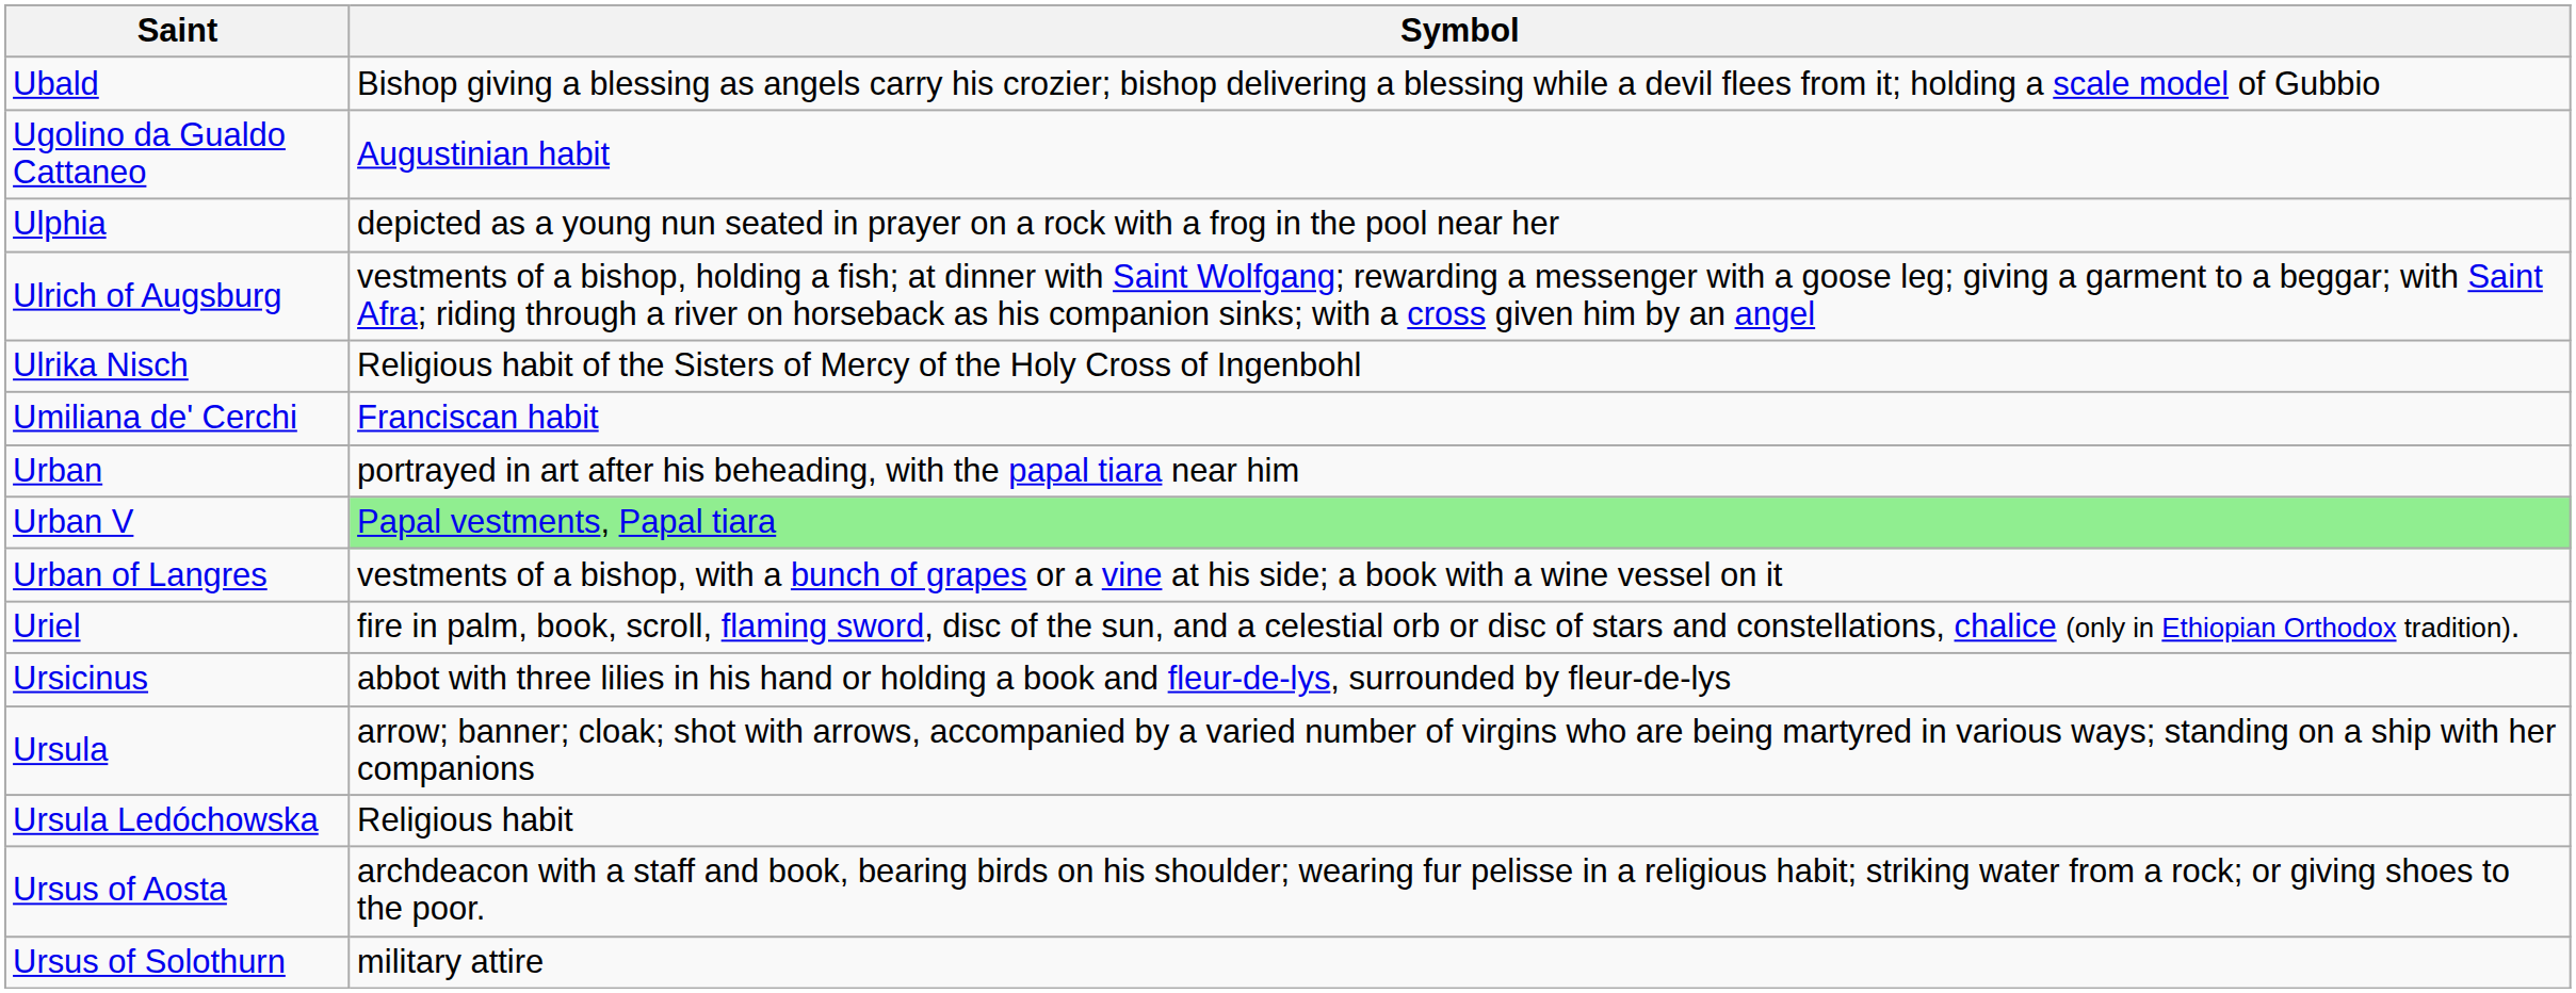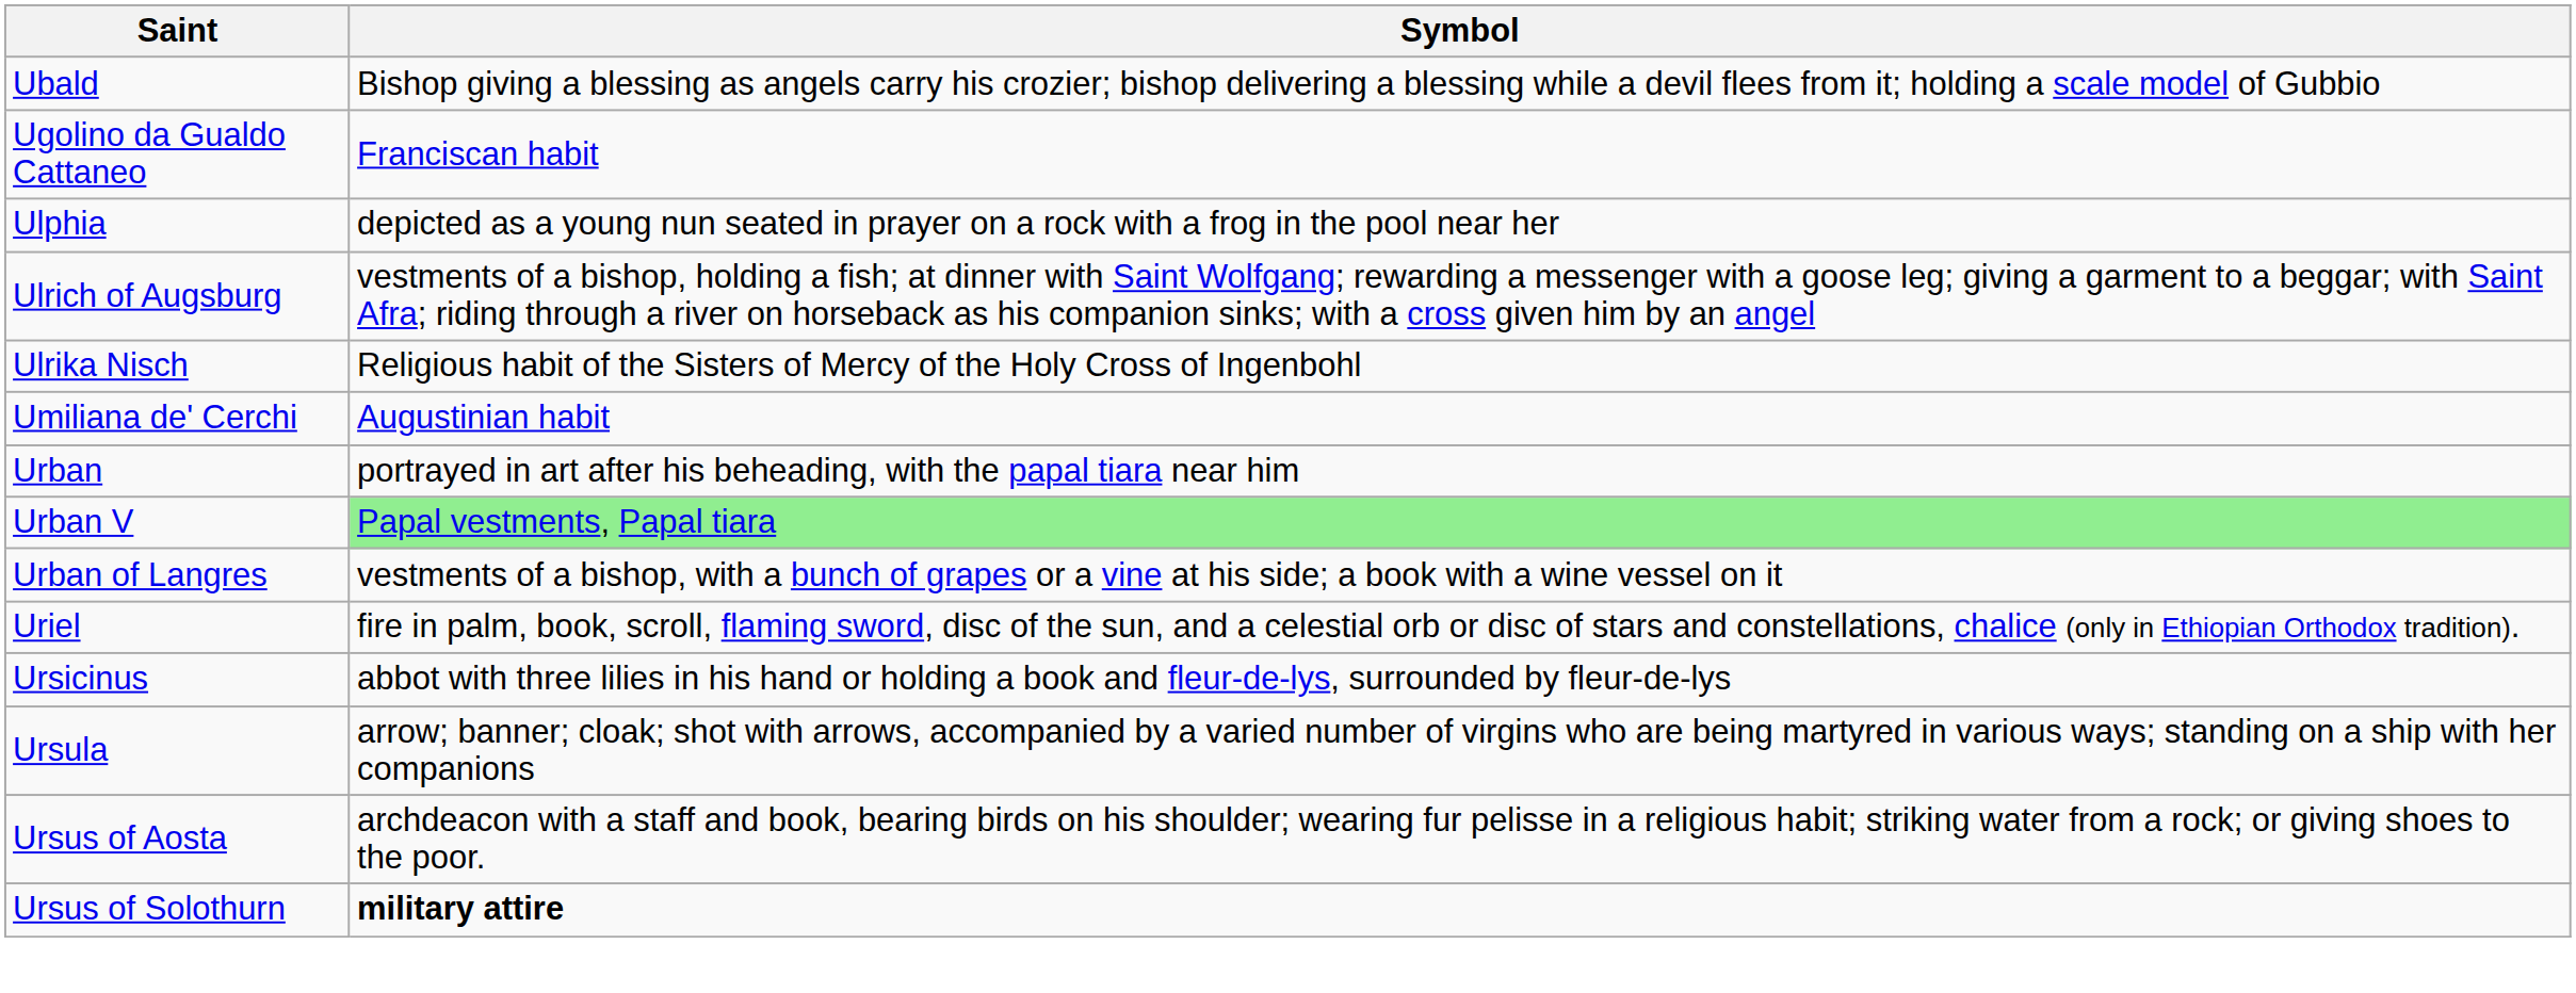Ugolino da Gualdo Cattaneo | Symbol: Augustinian habit -> Franciscan habit
Umiliana de' Cerchi | Symbol: Franciscan habit -> Augustinian habit
- row: Ursula Ledóchowska | Religious habit
Ursus of Solothurn | Symbol: normal -> bold
